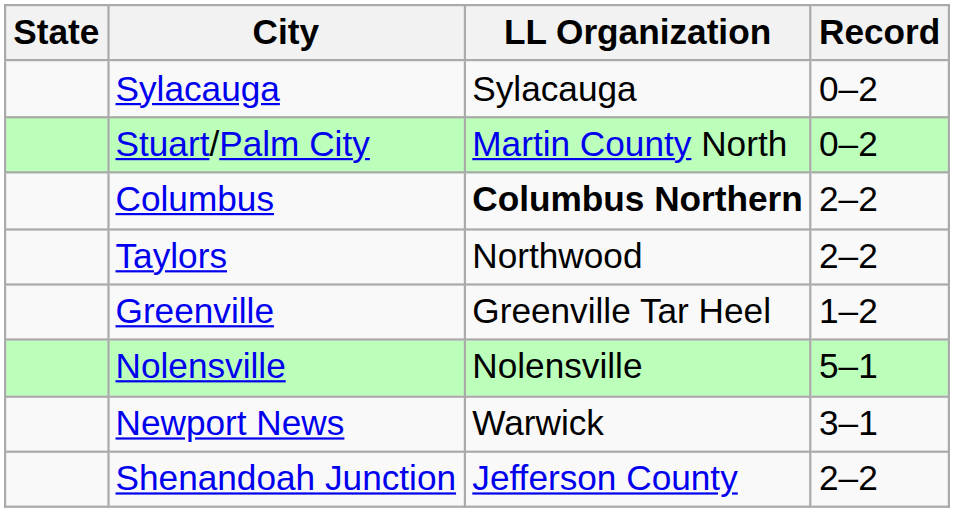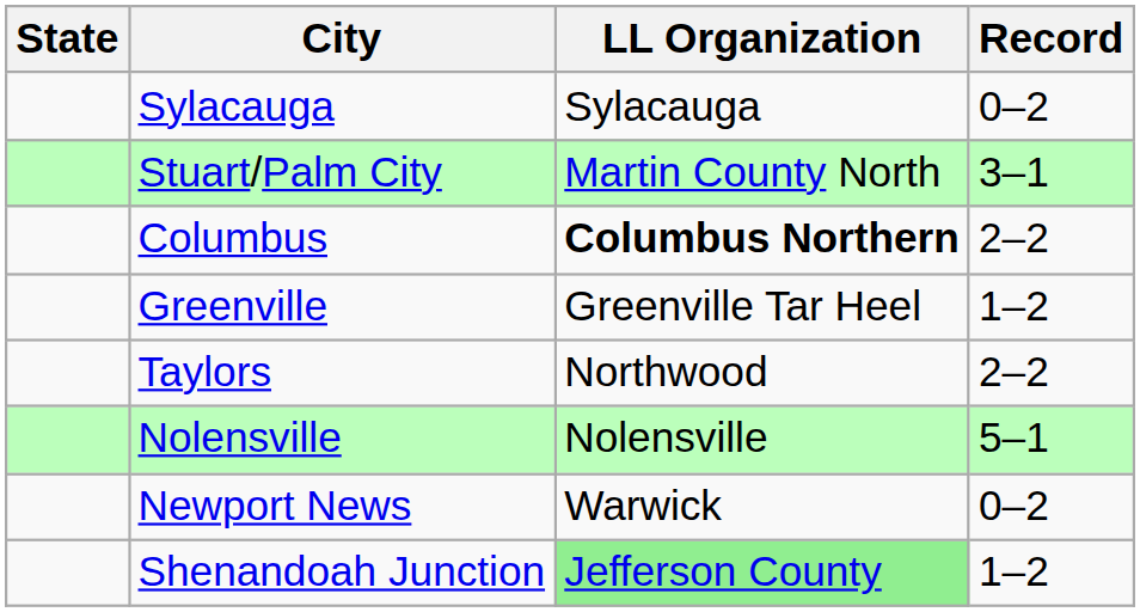Stuart/Palm City | Record: 0–2 -> 3–1
rows swapped: Greenville <-> Taylors
Newport News | Record: 3–1 -> 0–2
Shenandoah Junction | LL Organization: no background -> lightgreen background
Shenandoah Junction | Record: 2–2 -> 1–2
